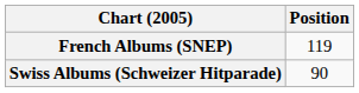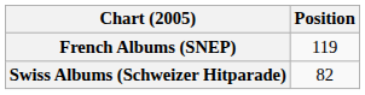Swiss Albums (Schweizer Hitparade) | Position: 90 -> 82
